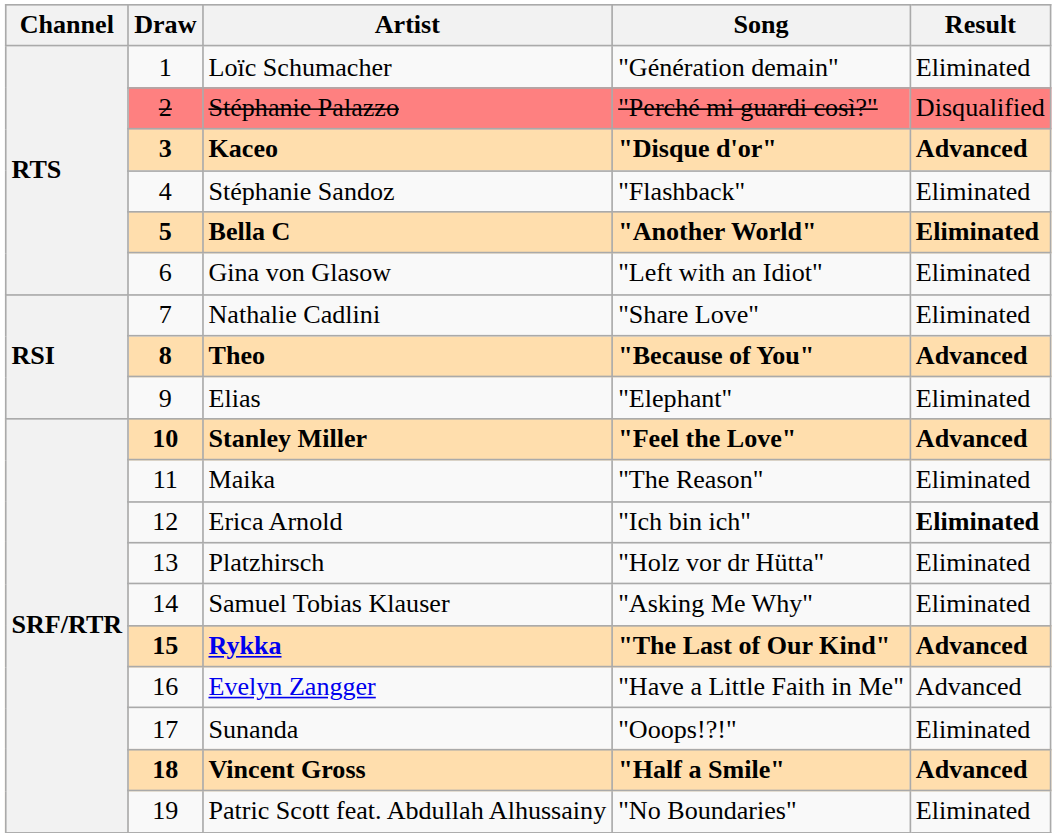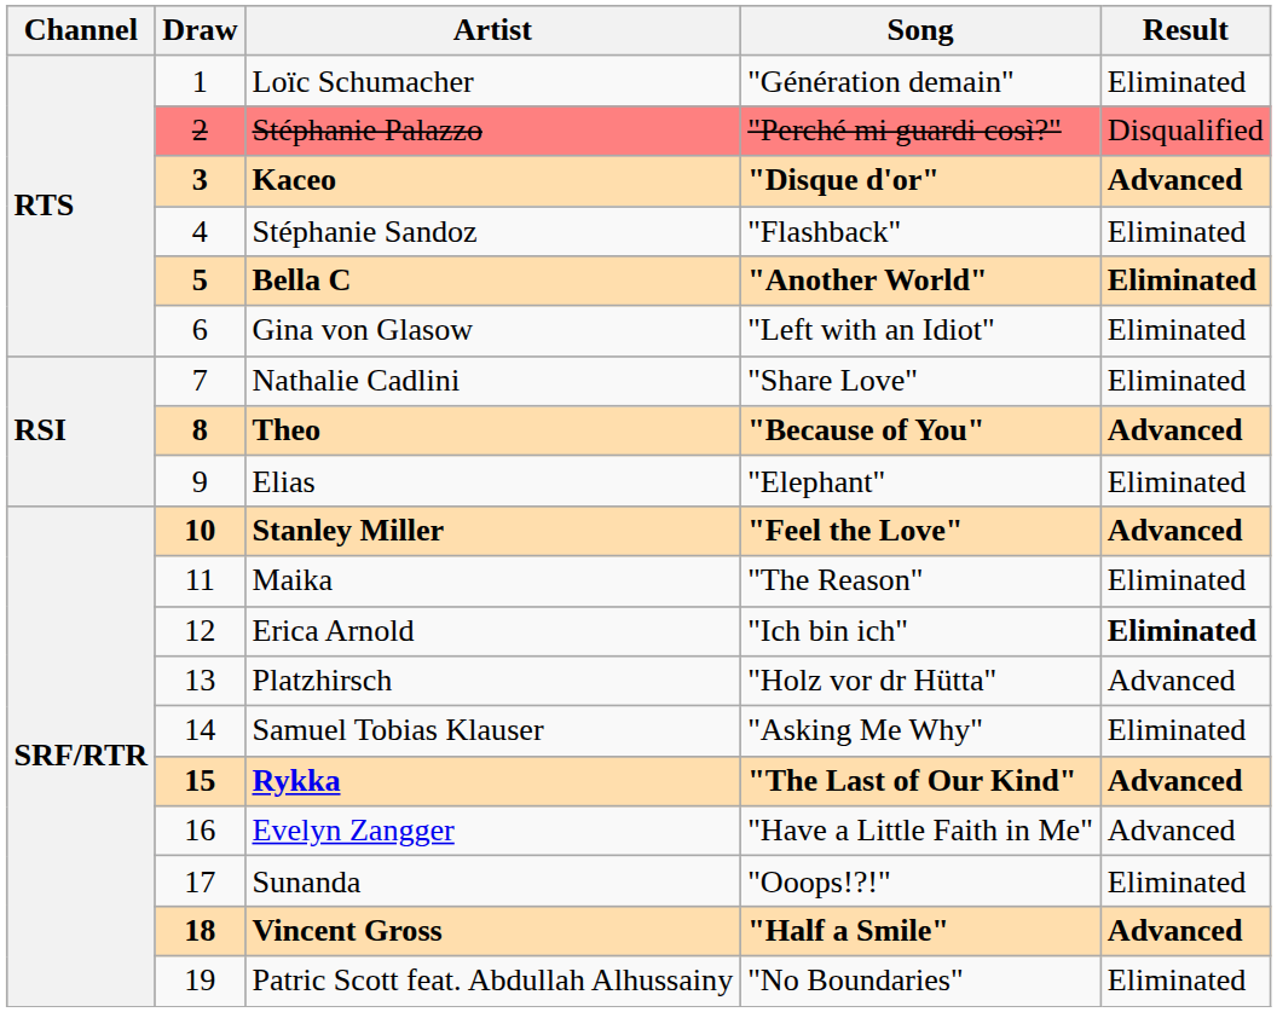Platzhirsch | Result: Eliminated -> Advanced
